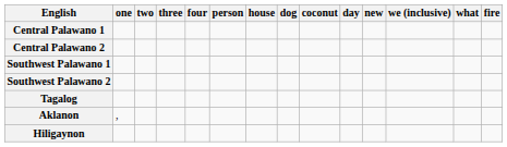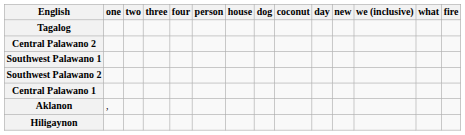rows swapped: Central Palawano 1 <-> Tagalog
